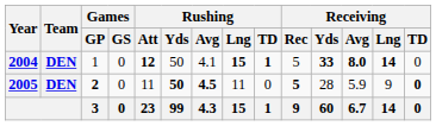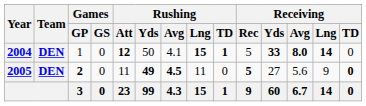2005 | Rushing / Yds: 50 -> 49
2005 | Receiving / Yds: 28 -> 27
2005 | Receiving / Avg: 5.9 -> 5.6
